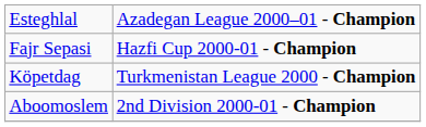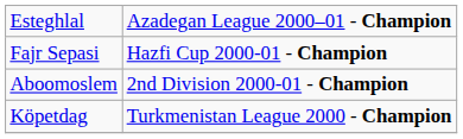rows swapped: Aboomoslem <-> Köpetdag
